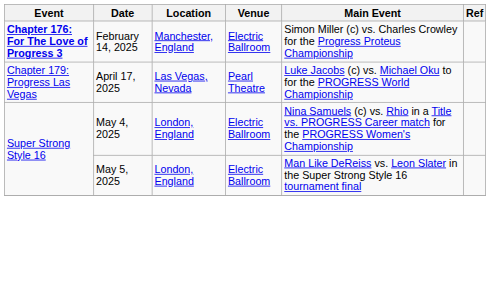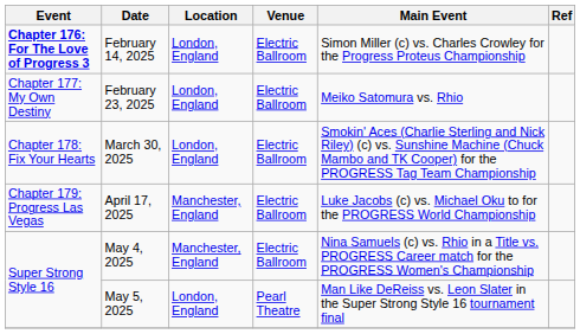February 14, 2025 | Location: Manchester, England -> London, England
+ row: Chapter 177: My Own Destiny | February 23, 2025 | London, England | Electric Ballroom | Meiko Satomura vs. Rhio
+ row: Chapter 178: Fix Your Hearts | March 30, 2025 | London, England | Electric Ballroom | Smokin' Aces (Charlie Sterling and Nick Riley) (c) vs. Sunshine Machine (Chuck Mambo and TK Cooper) for the PROGRESS Tag Team Championship
April 17, 2025 | Location: Las Vegas, Nevada -> Manchester, England
April 17, 2025 | Venue: Pearl Theatre -> Electric Ballroom
May 4, 2025 | Location: London, England -> Manchester, England
May 5, 2025 | Venue: Electric Ballroom -> Pearl Theatre
